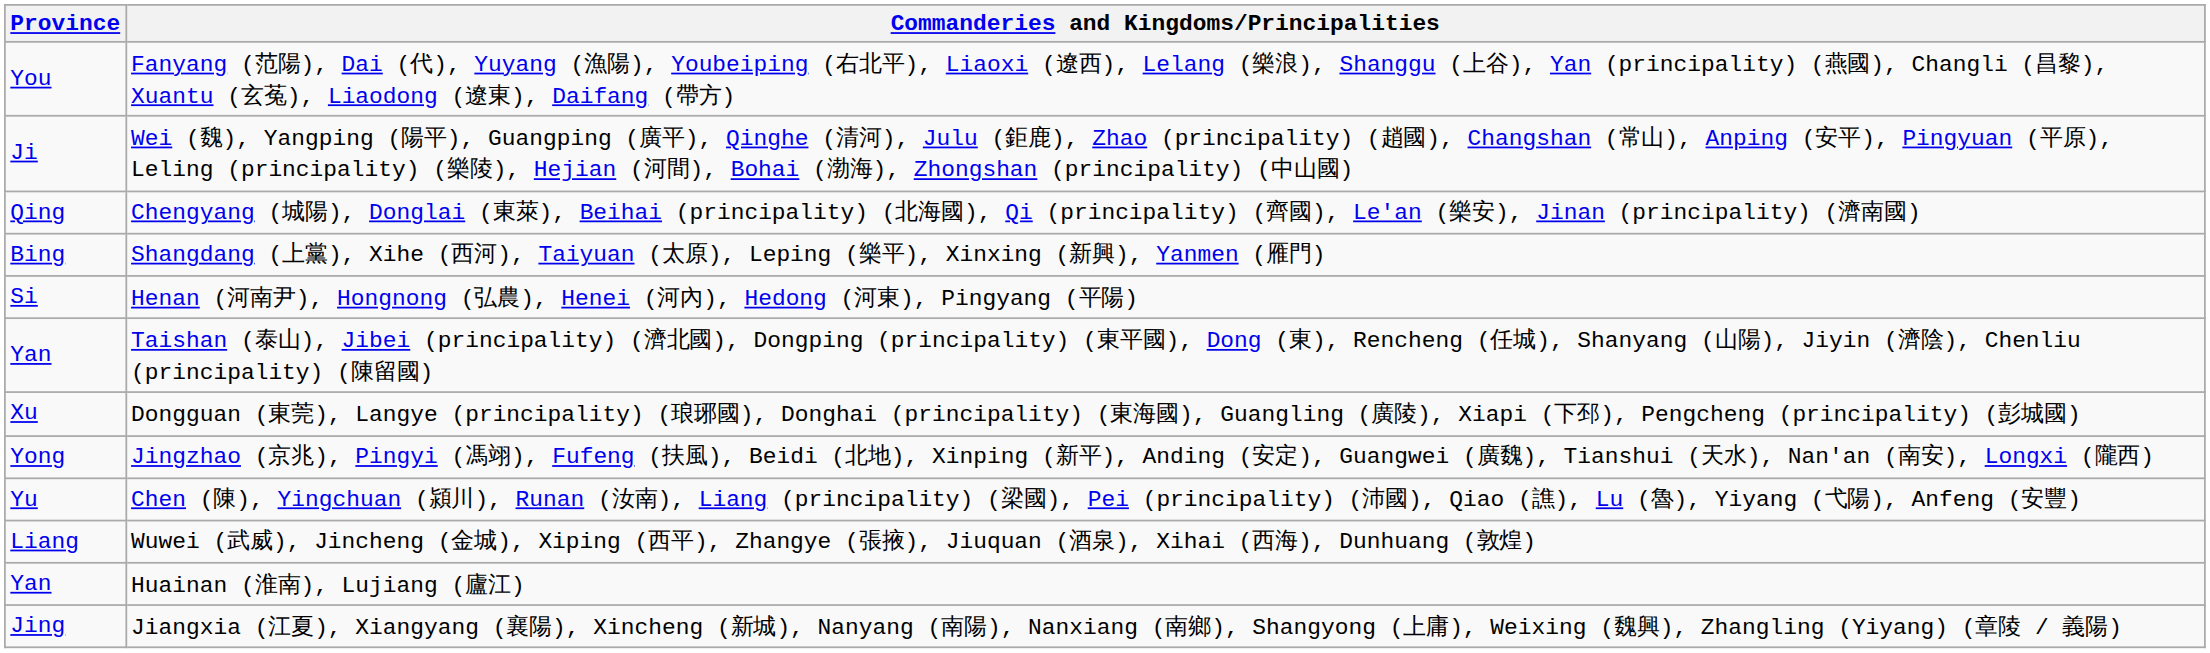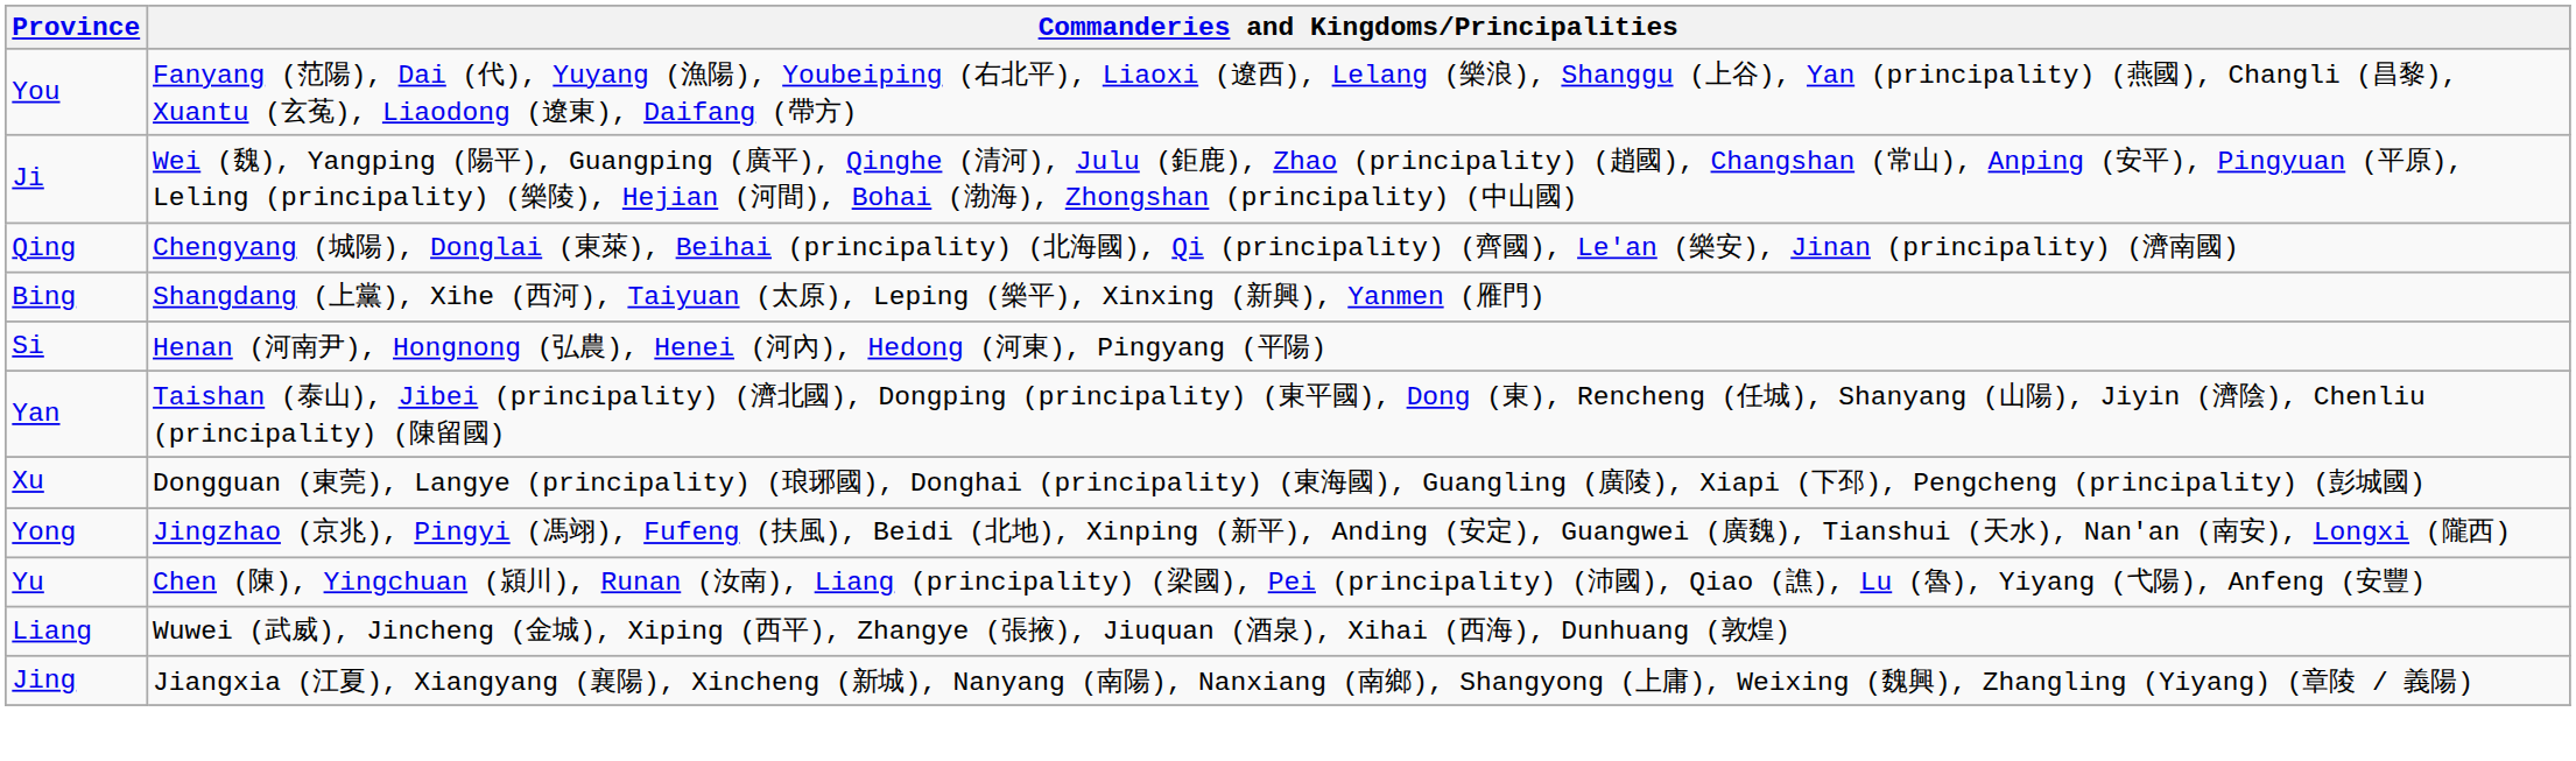- row: Yan | Huainan (淮南), Lujiang (廬江)
